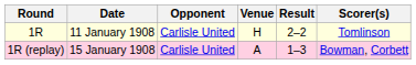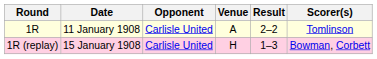1R | Venue: H -> A
1R (replay) | Venue: A -> H
